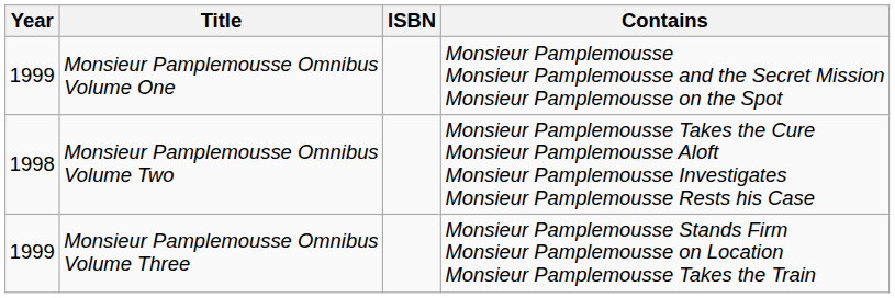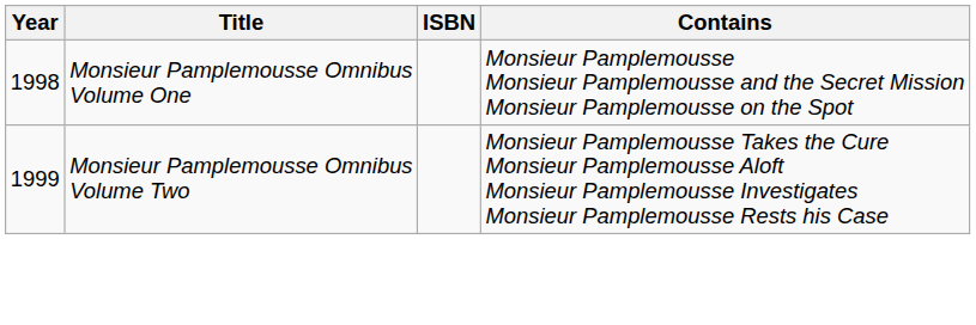Monsieur Pamplemousse Omnibus Volume One | Year: 1999 -> 1998
Monsieur Pamplemousse Omnibus Volume Two | Year: 1998 -> 1999
- row: 1999 | Monsieur Pamplemousse Omnibus Volume Three | Monsieur Pamplemousse Stands Firm Monsieur Pamplemousse on Location Monsieur Pamplemousse Takes the Train
